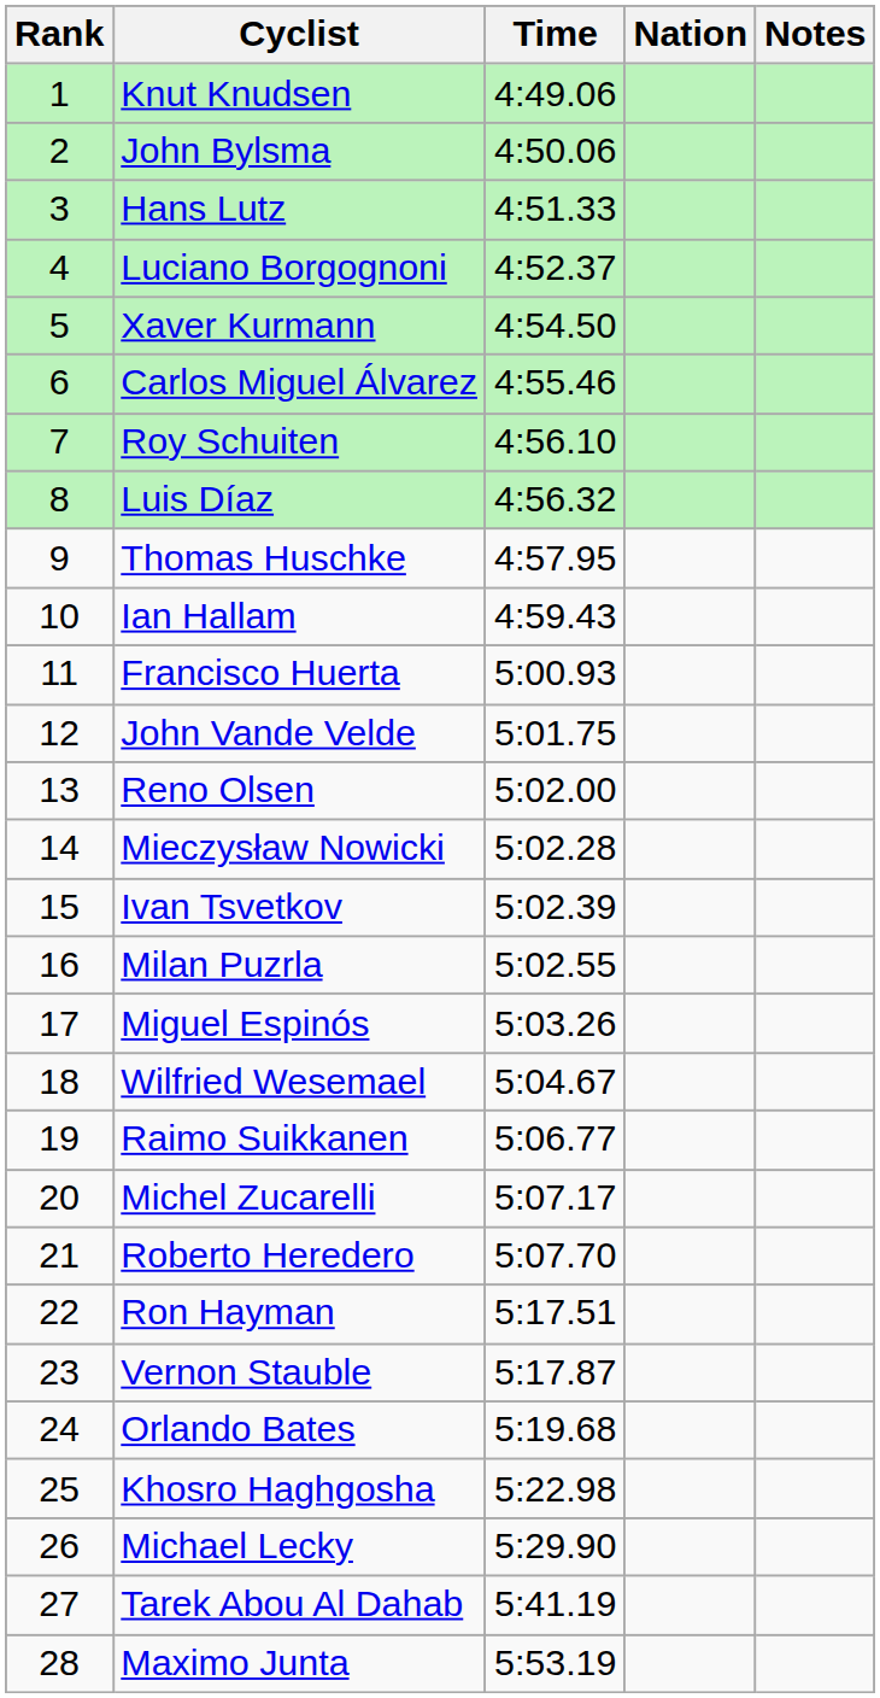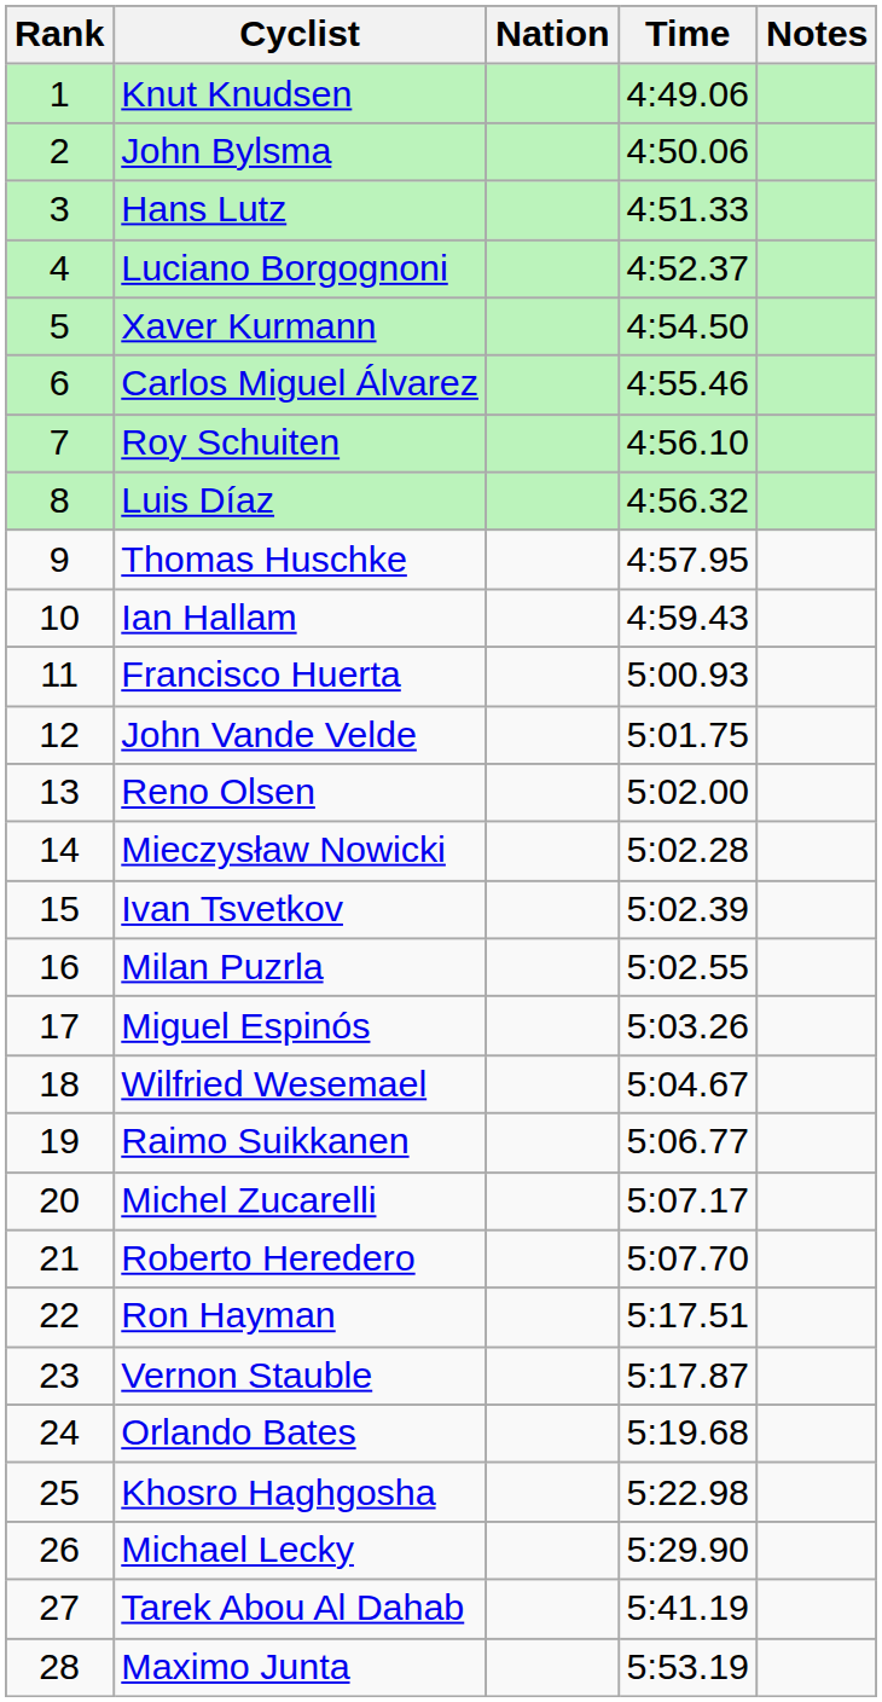columns swapped: Nation <-> Time
